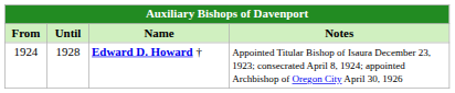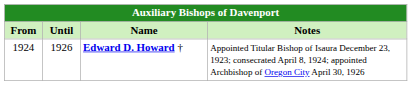Edward D. Howard † | Until: 1928 -> 1926
